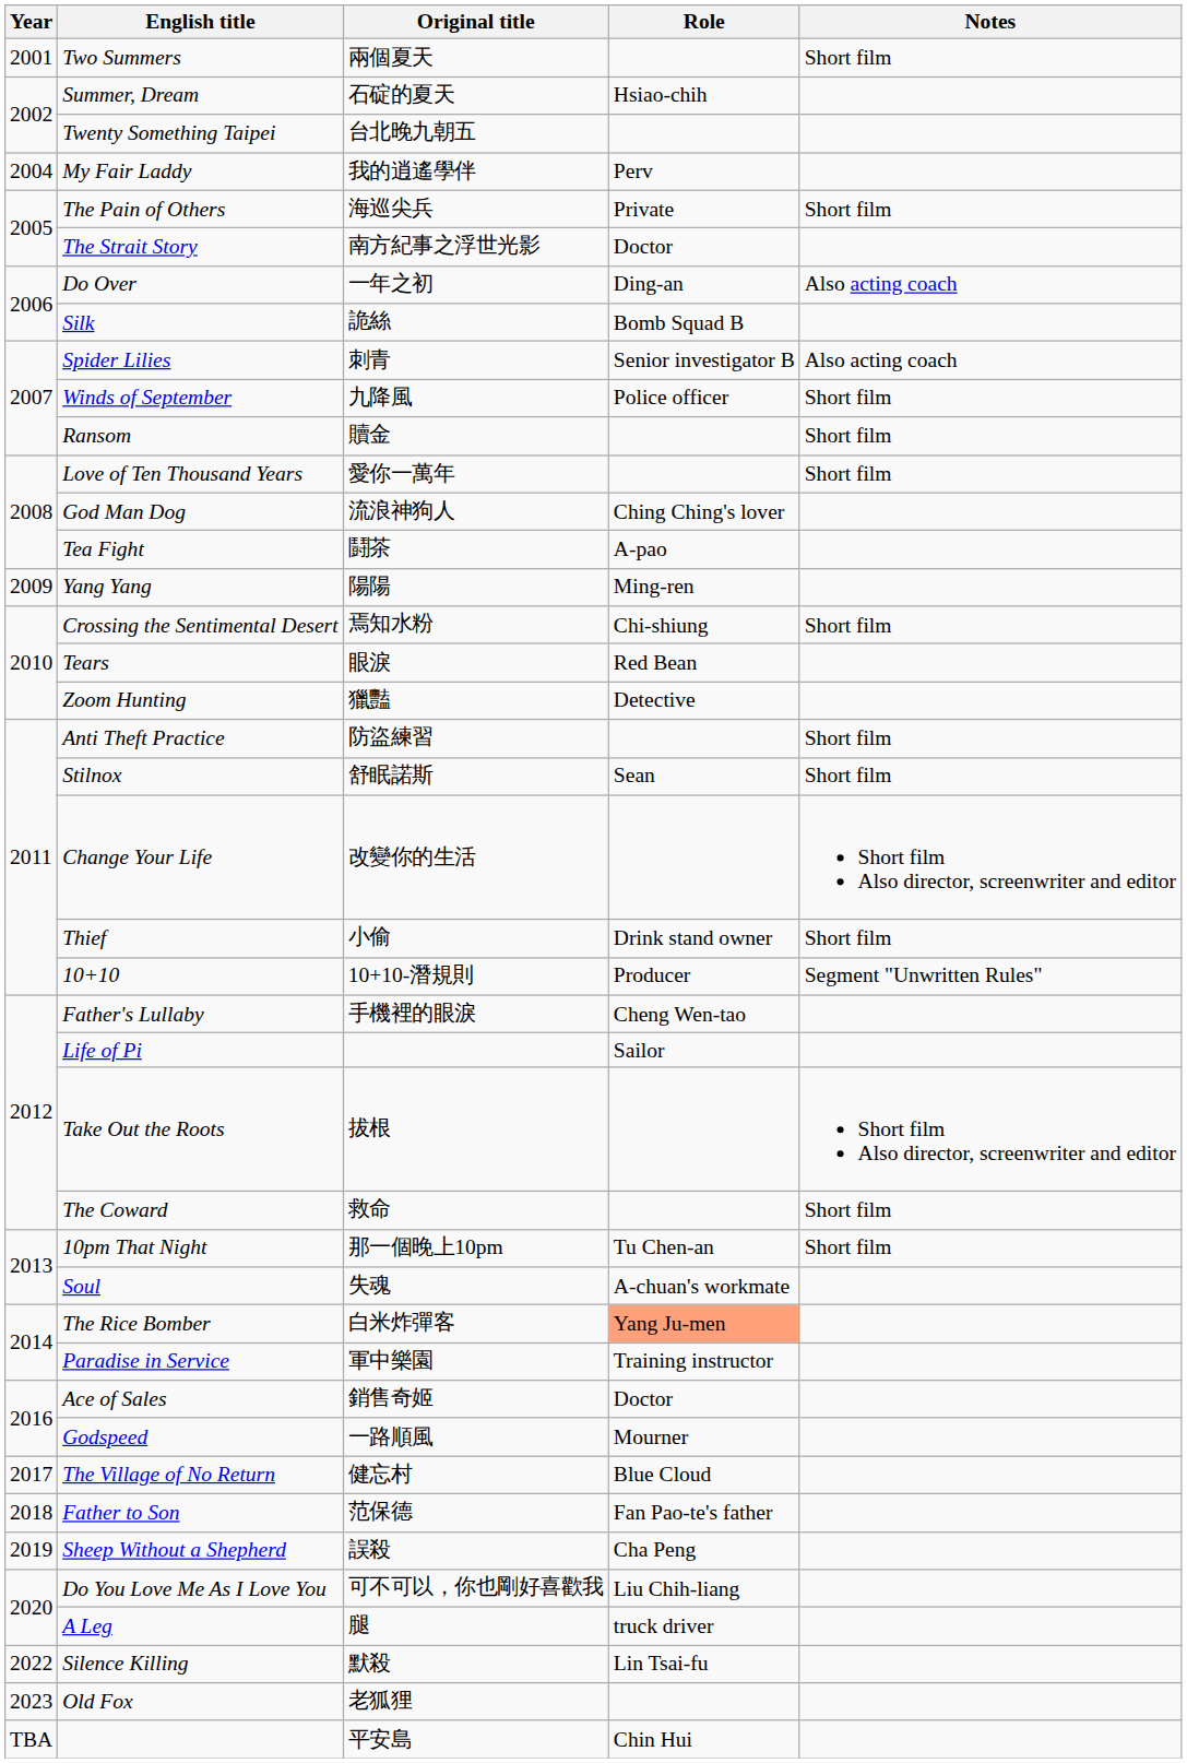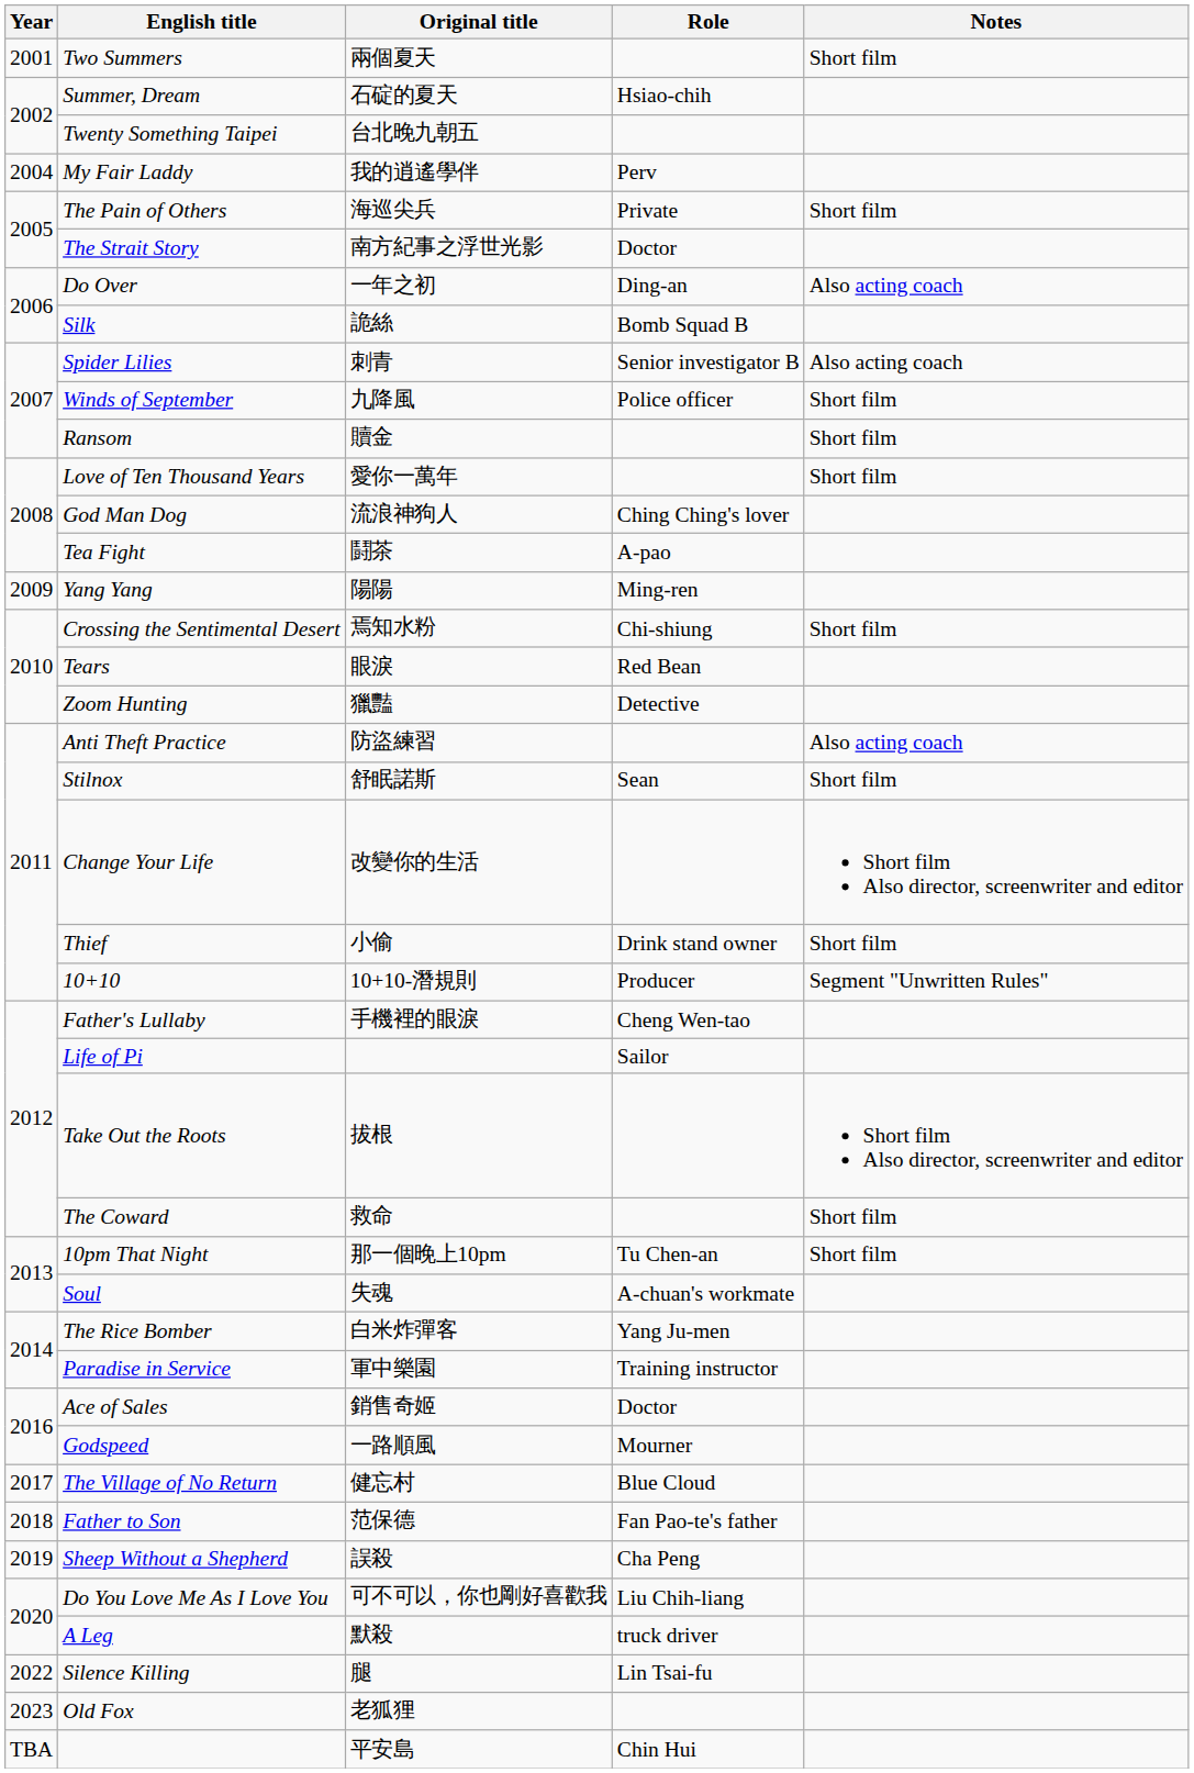Anti Theft Practice | Notes: Short film -> Also acting coach
The Rice Bomber | Role: lightsalmon background -> no background
A Leg | Original title: 腿 -> 默殺
Silence Killing | Original title: 默殺 -> 腿
